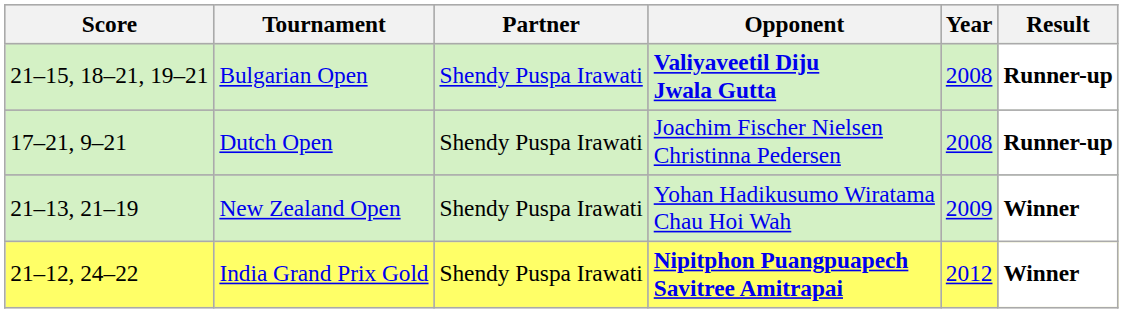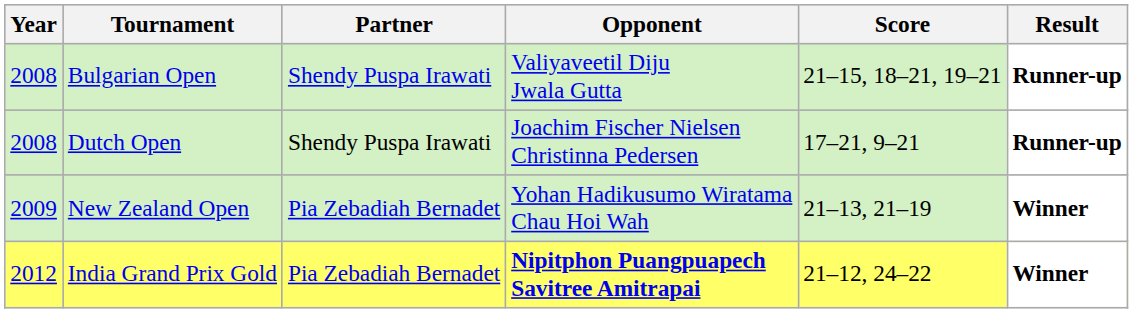columns swapped: Year <-> Score
Bulgarian Open | Opponent: bold -> normal
New Zealand Open | Partner: Shendy Puspa Irawati -> Pia Zebadiah Bernadet
India Grand Prix Gold | Partner: Shendy Puspa Irawati -> Pia Zebadiah Bernadet
